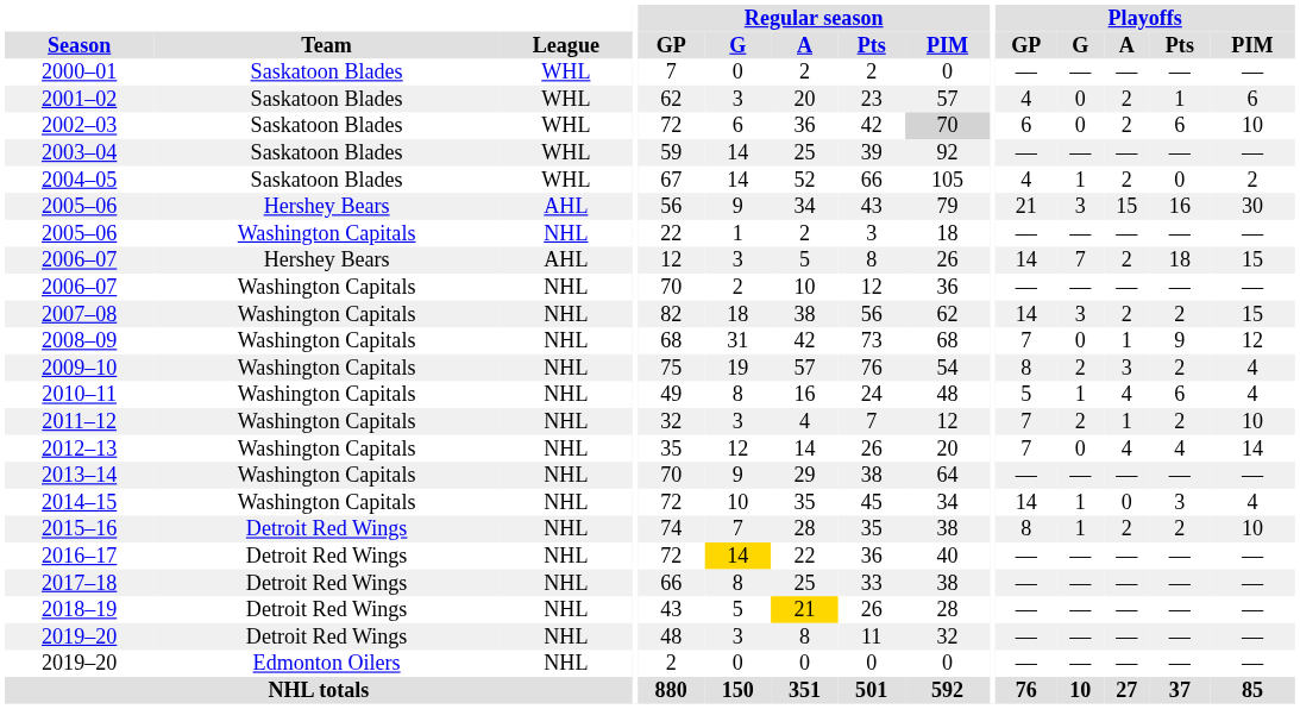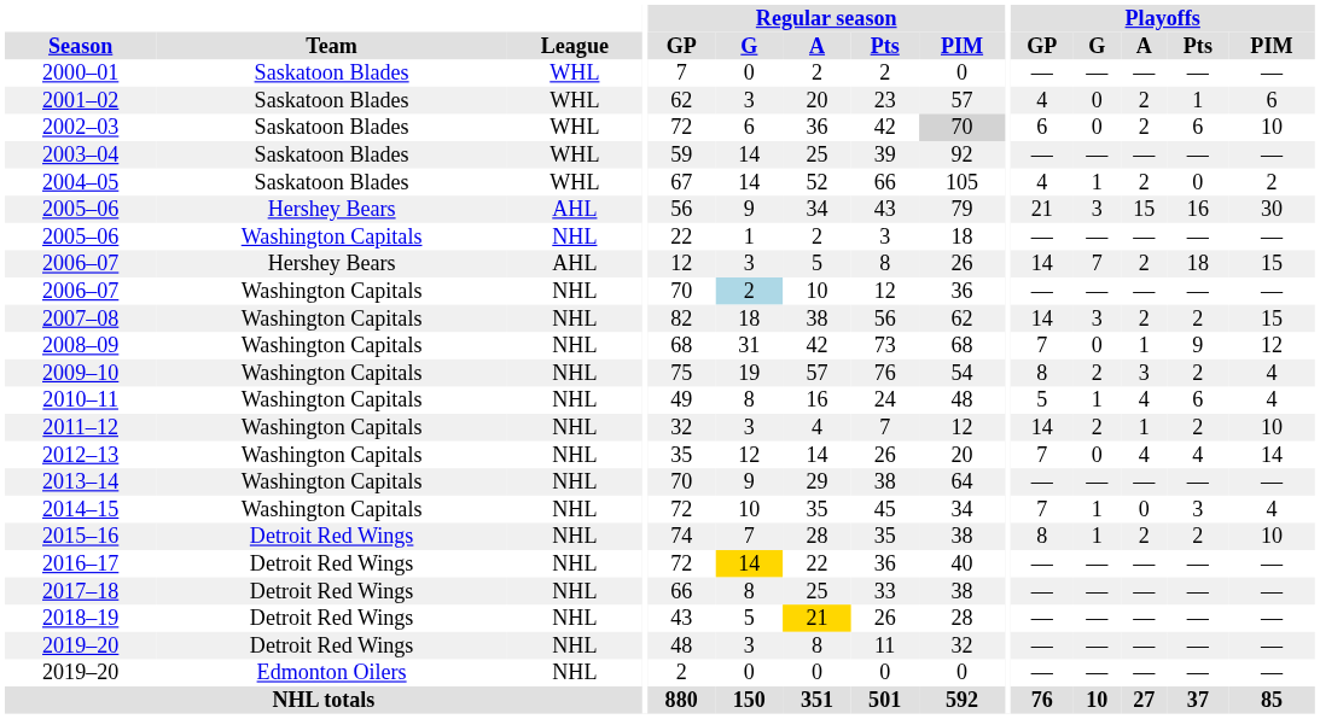2006–07 / Washington Capitals | Regular season / G: no background -> lightblue background
2011–12 | Playoffs / GP: 7 -> 14
2014–15 | Playoffs / GP: 14 -> 7
